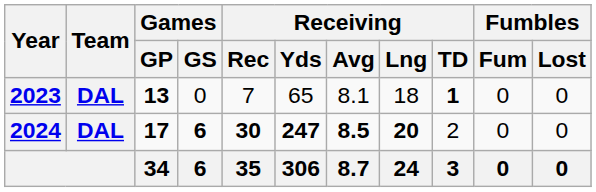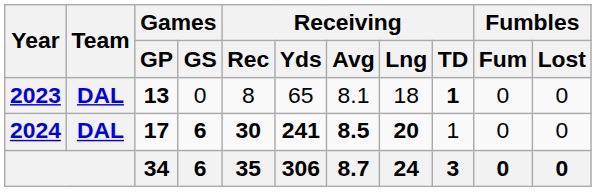2023 | Receiving / Rec: 7 -> 8
2024 | Receiving / Yds: 247 -> 241
2024 | Receiving / TD: 2 -> 1
